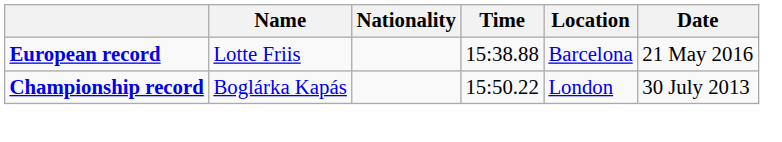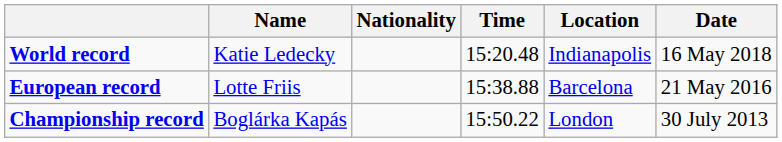+ row: World record | Katie Ledecky | 15:20.48 | Indianapolis | 16 May 2018
